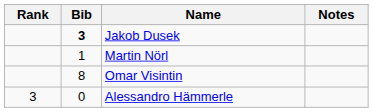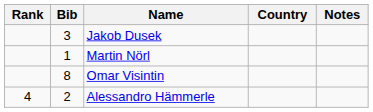+ column: Country
Jakob Dusek | Bib: bold -> normal
Alessandro Hämmerle | Rank: 3 -> 4
Alessandro Hämmerle | Bib: 0 -> 2
